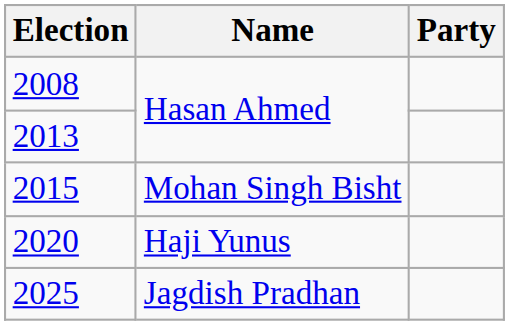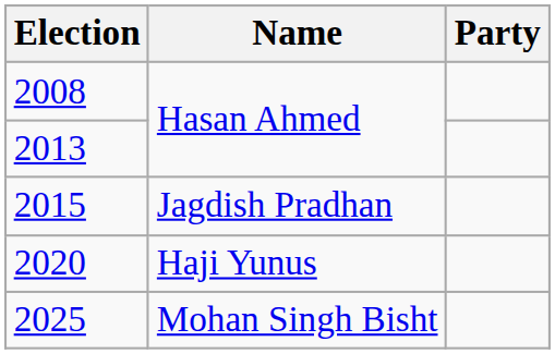2015 | Name: Mohan Singh Bisht -> Jagdish Pradhan
2025 | Name: Jagdish Pradhan -> Mohan Singh Bisht
